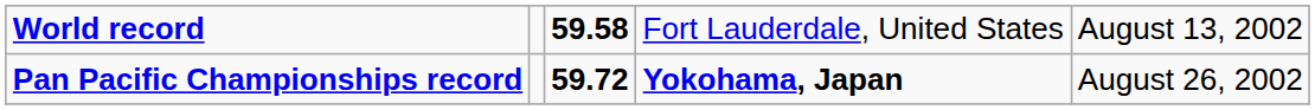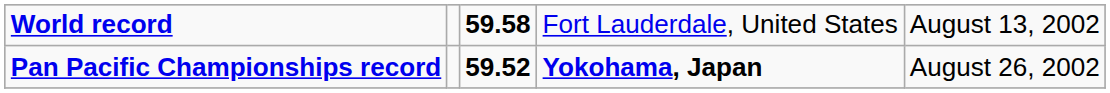Pan Pacific Championships record | column 3: 59.72 -> 59.52
